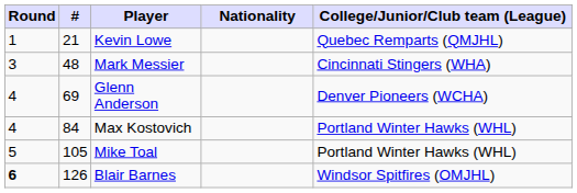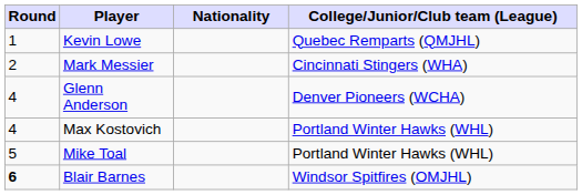- column: # | 21 | 48 | 69 | 84 | 105 | 126
Mark Messier | Round: 3 -> 2
